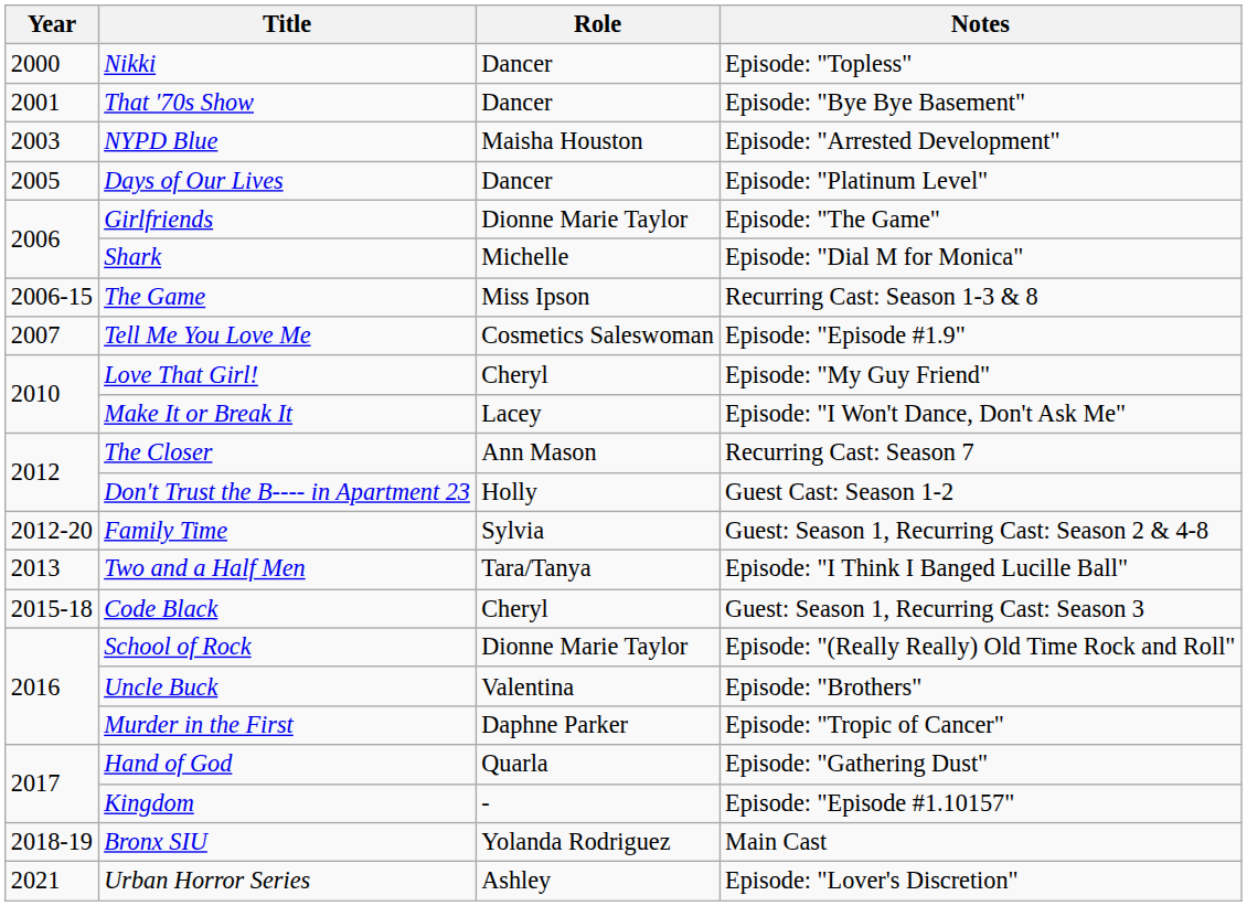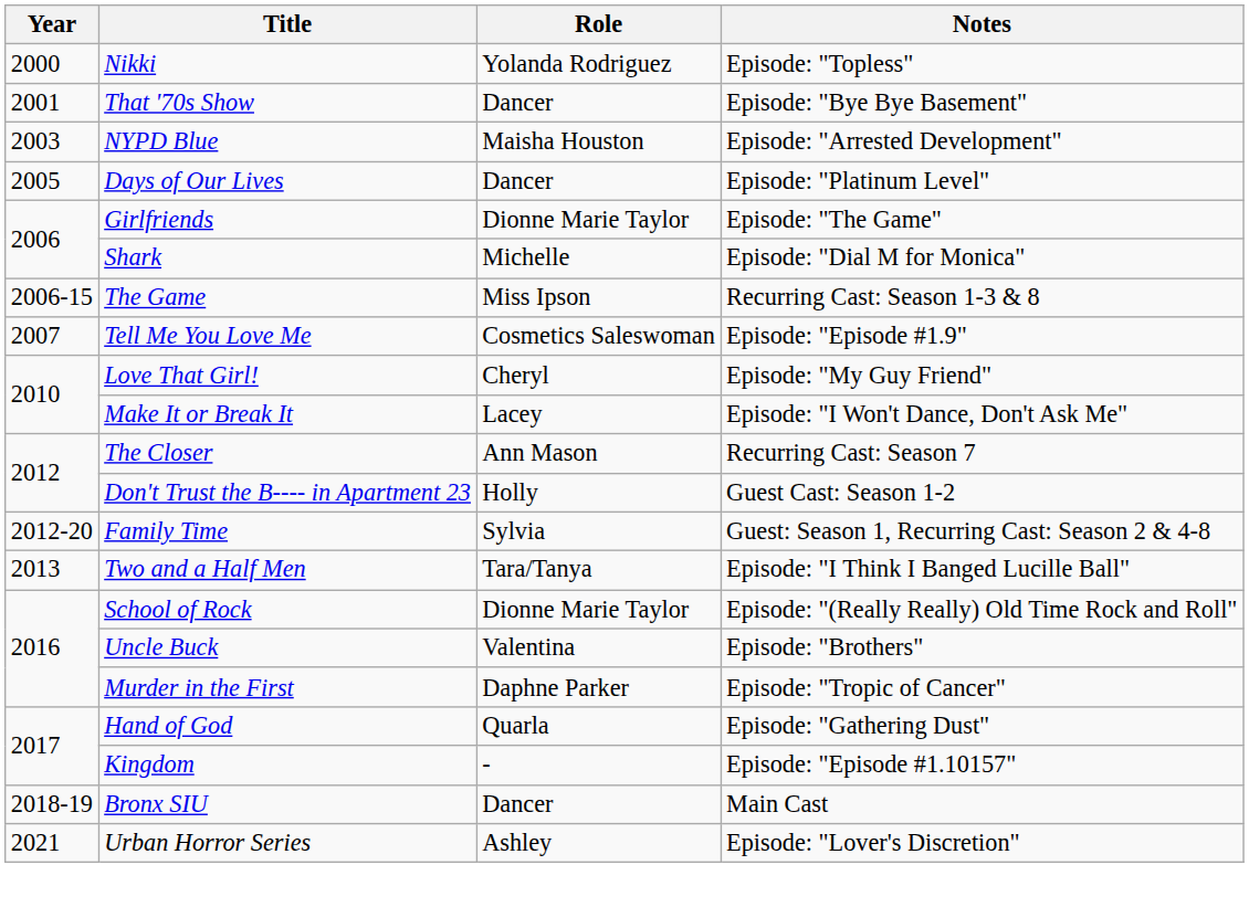Nikki | Role: Dancer -> Yolanda Rodriguez
- row: 2015-18 | Code Black | Cheryl | Guest: Season 1, Recurring Cast: Season 3
Bronx SIU | Role: Yolanda Rodriguez -> Dancer
